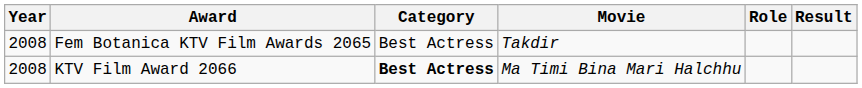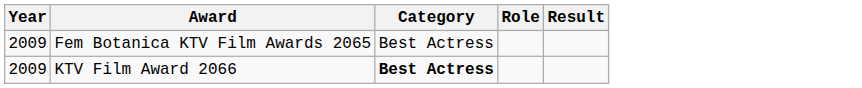- column: Movie | Takdir | Ma Timi Bina Mari Halchhu
Fem Botanica KTV Film Awards 2065 | Year: 2008 -> 2009
KTV Film Award 2066 | Year: 2008 -> 2009
